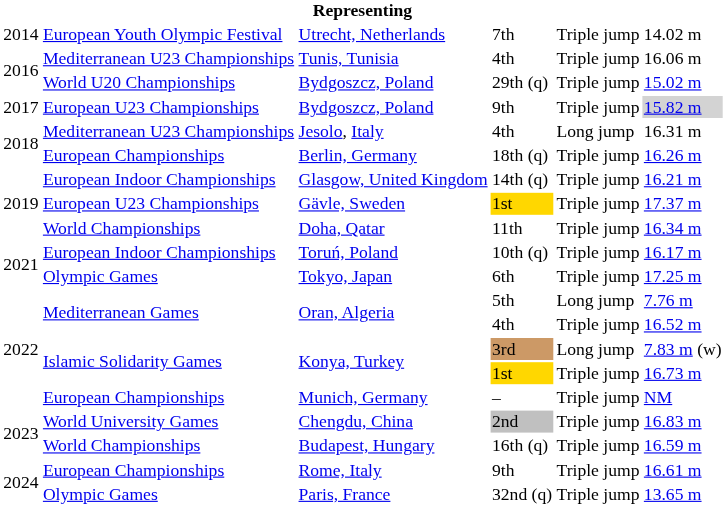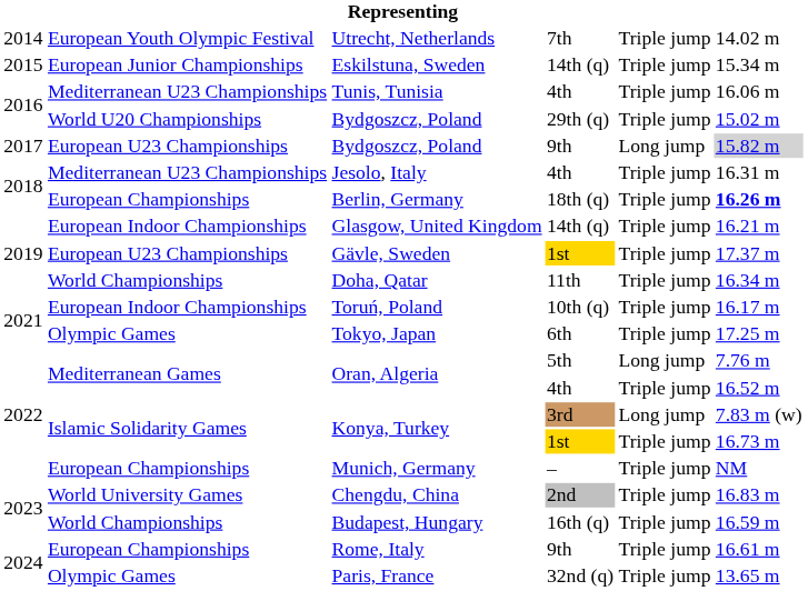+ row: 2015 | European Junior Championships | Eskilstuna, Sweden | 14th (q) | Triple jump | 15.34 m
Bydgoszcz, Poland / 9th | column 5: Triple jump -> Long jump
Jesolo, Italy | column 5: Long jump -> Triple jump
Berlin, Germany | column 6: normal -> bold
